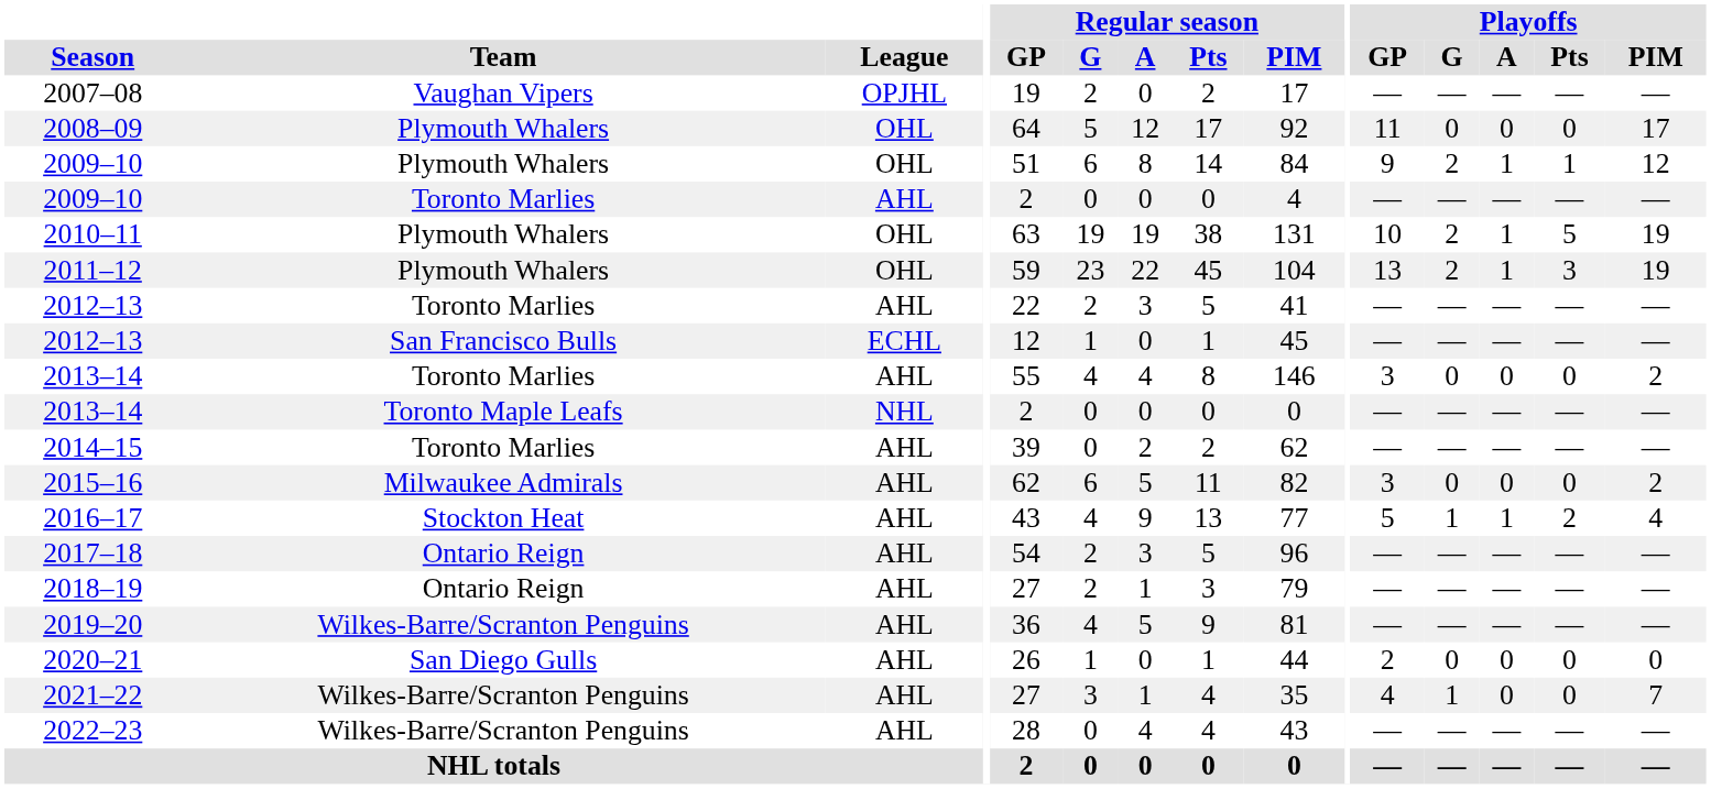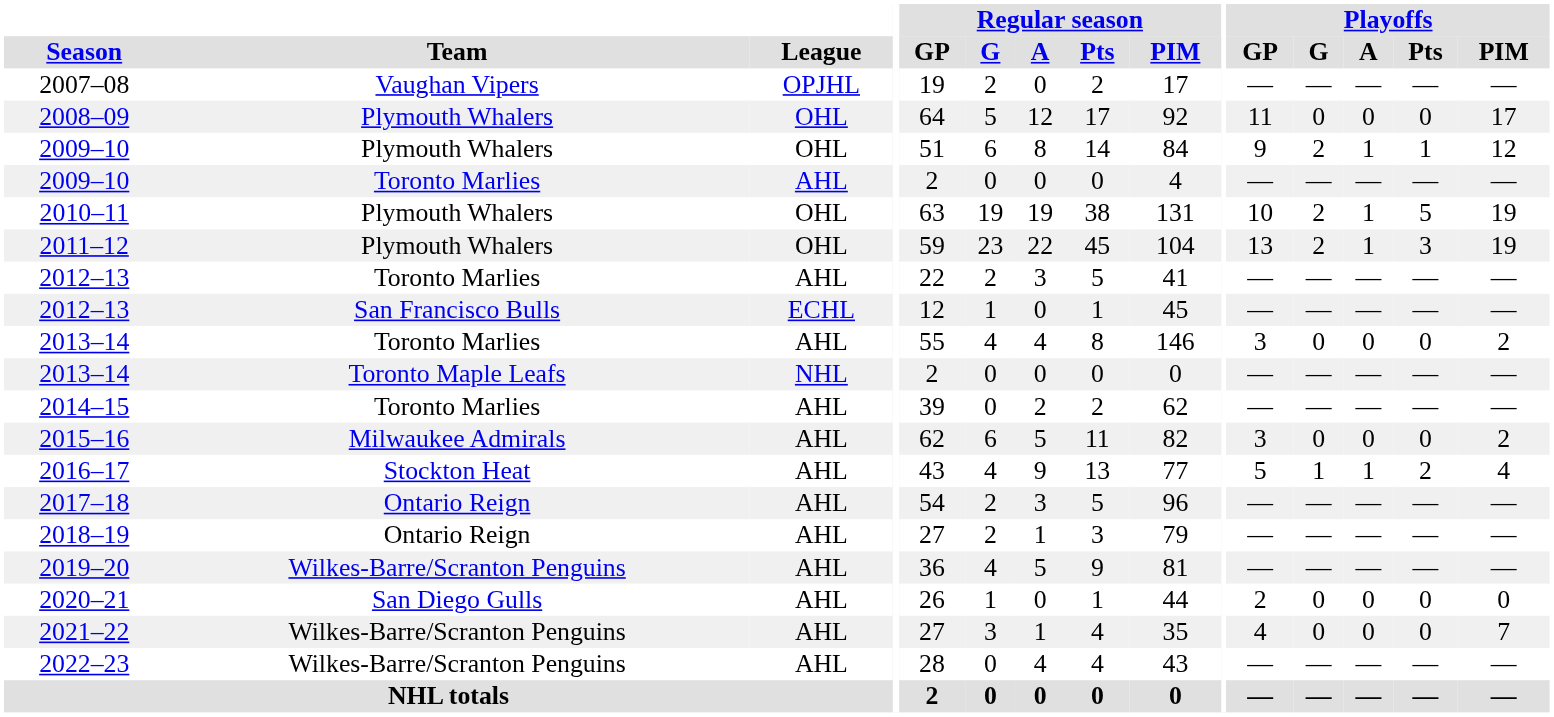2021–22 | Playoffs / G: 1 -> 0
